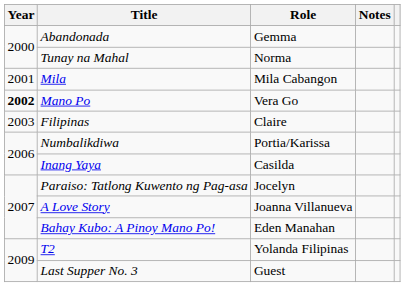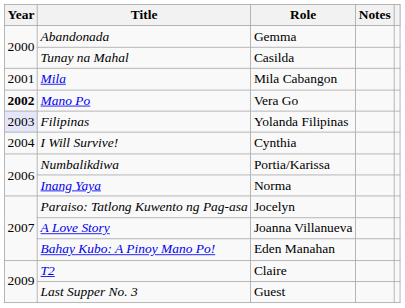Tunay na Mahal | Role: Norma -> Casilda
Filipinas | Year: no background -> lavender background
Filipinas | Role: Claire -> Yolanda Filipinas
+ row: 2004 | I Will Survive! | Cynthia
Inang Yaya | Role: Casilda -> Norma
T2 | Role: Yolanda Filipinas -> Claire
